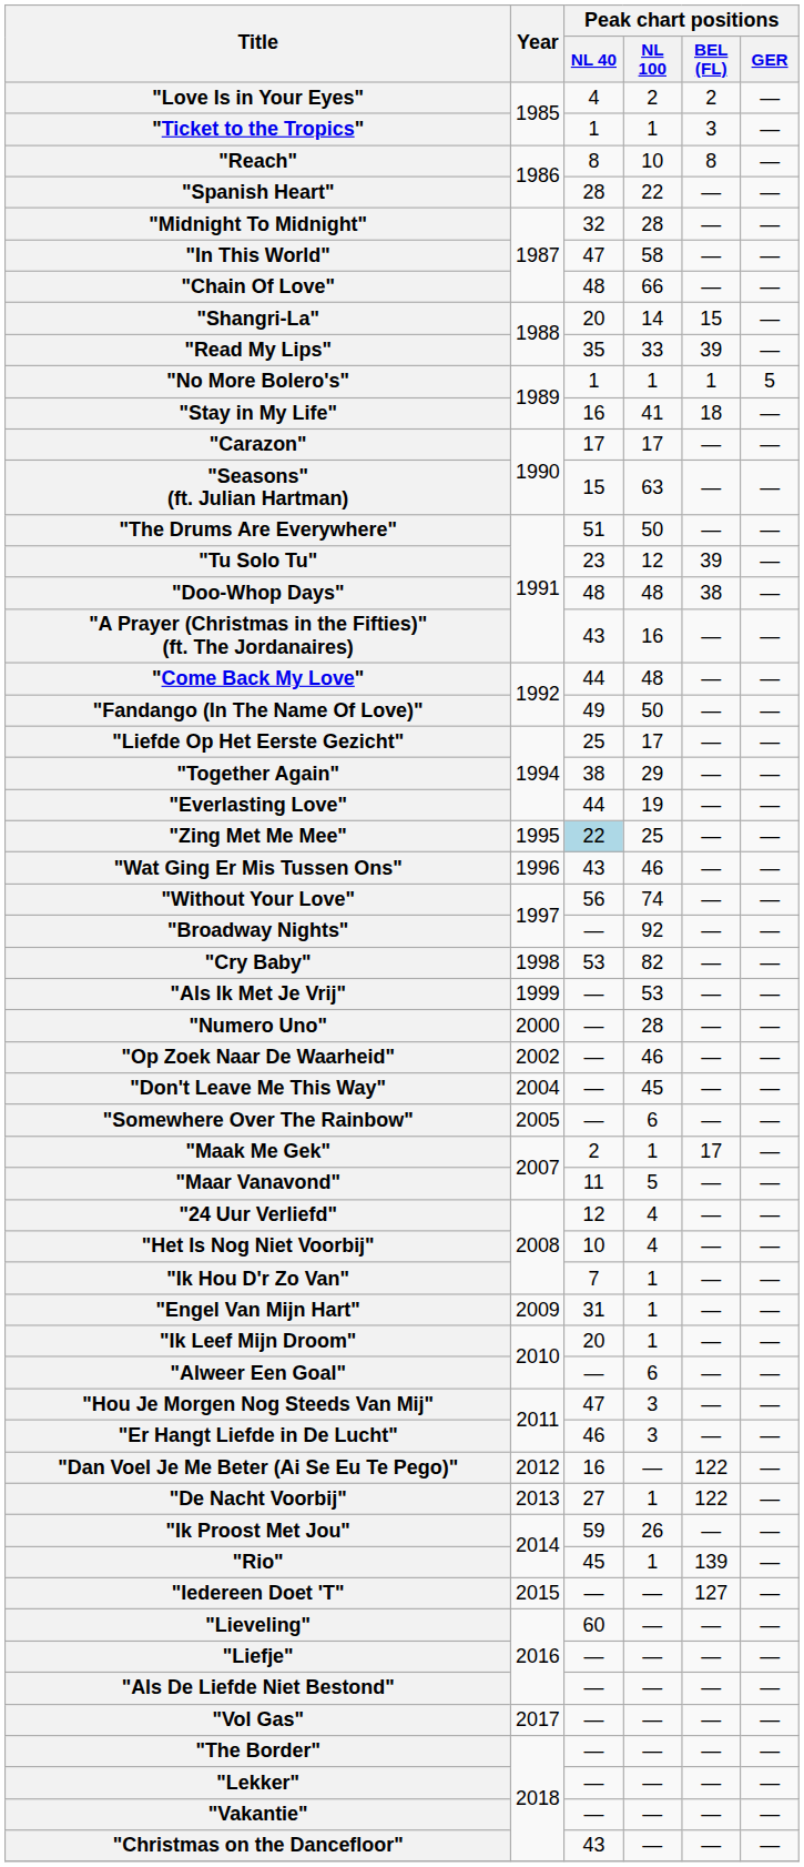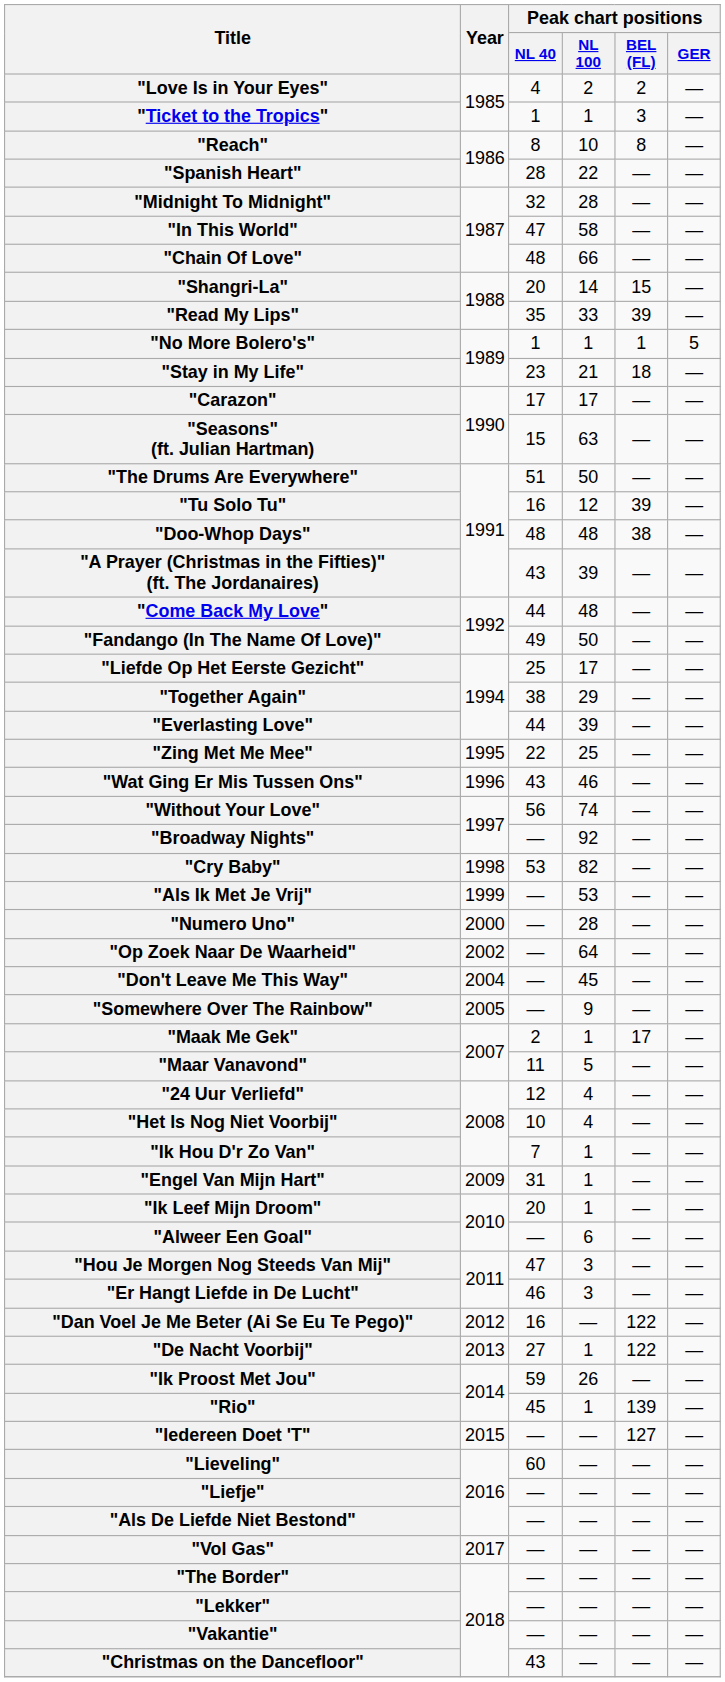"Stay in My Life" | Peak chart positions / NL 40: 16 -> 23
"Stay in My Life" | Peak chart positions / NL 100: 41 -> 21
"Tu Solo Tu" | Peak chart positions / NL 40: 23 -> 16
"A Prayer (Christmas in the Fifties)" (ft. The Jordanaires) | Peak chart positions / NL 100: 16 -> 39
"Everlasting Love" | Peak chart positions / NL 100: 19 -> 39
"Zing Met Me Mee" | Peak chart positions / NL 40: lightblue background -> no background
"Op Zoek Naar De Waarheid" | Peak chart positions / NL 100: 46 -> 64
"Somewhere Over The Rainbow" | Peak chart positions / NL 100: 6 -> 9
